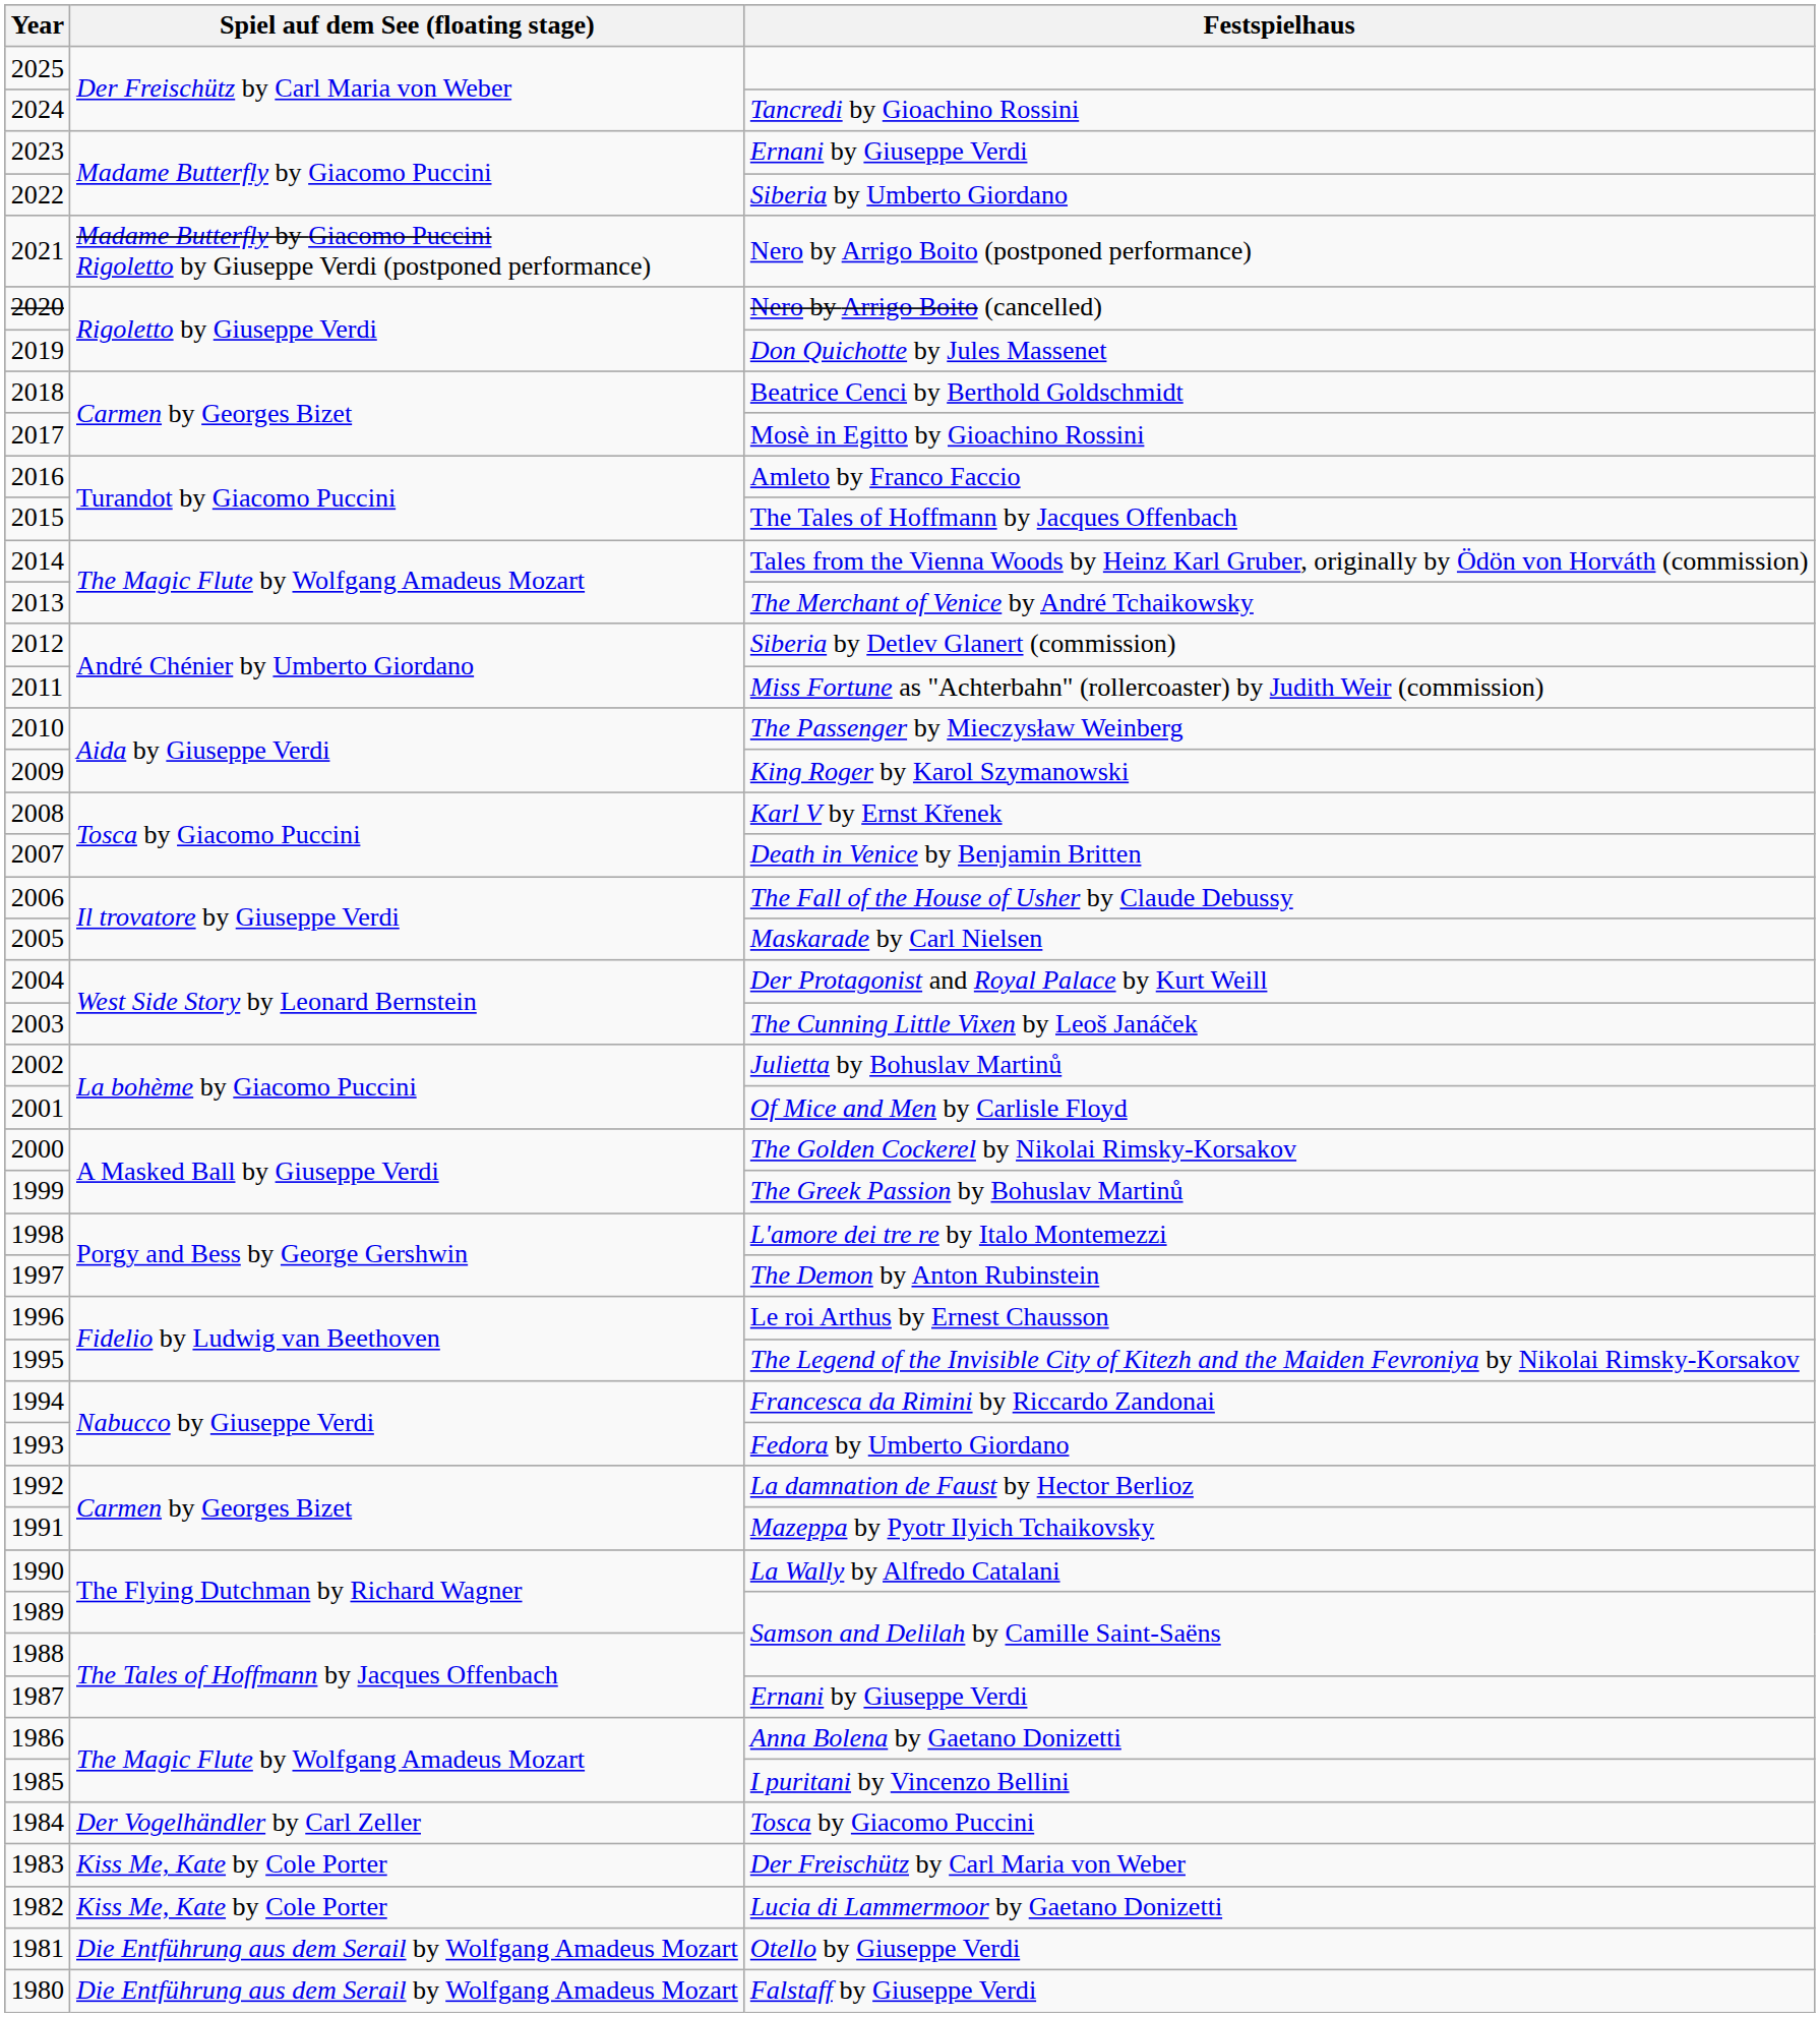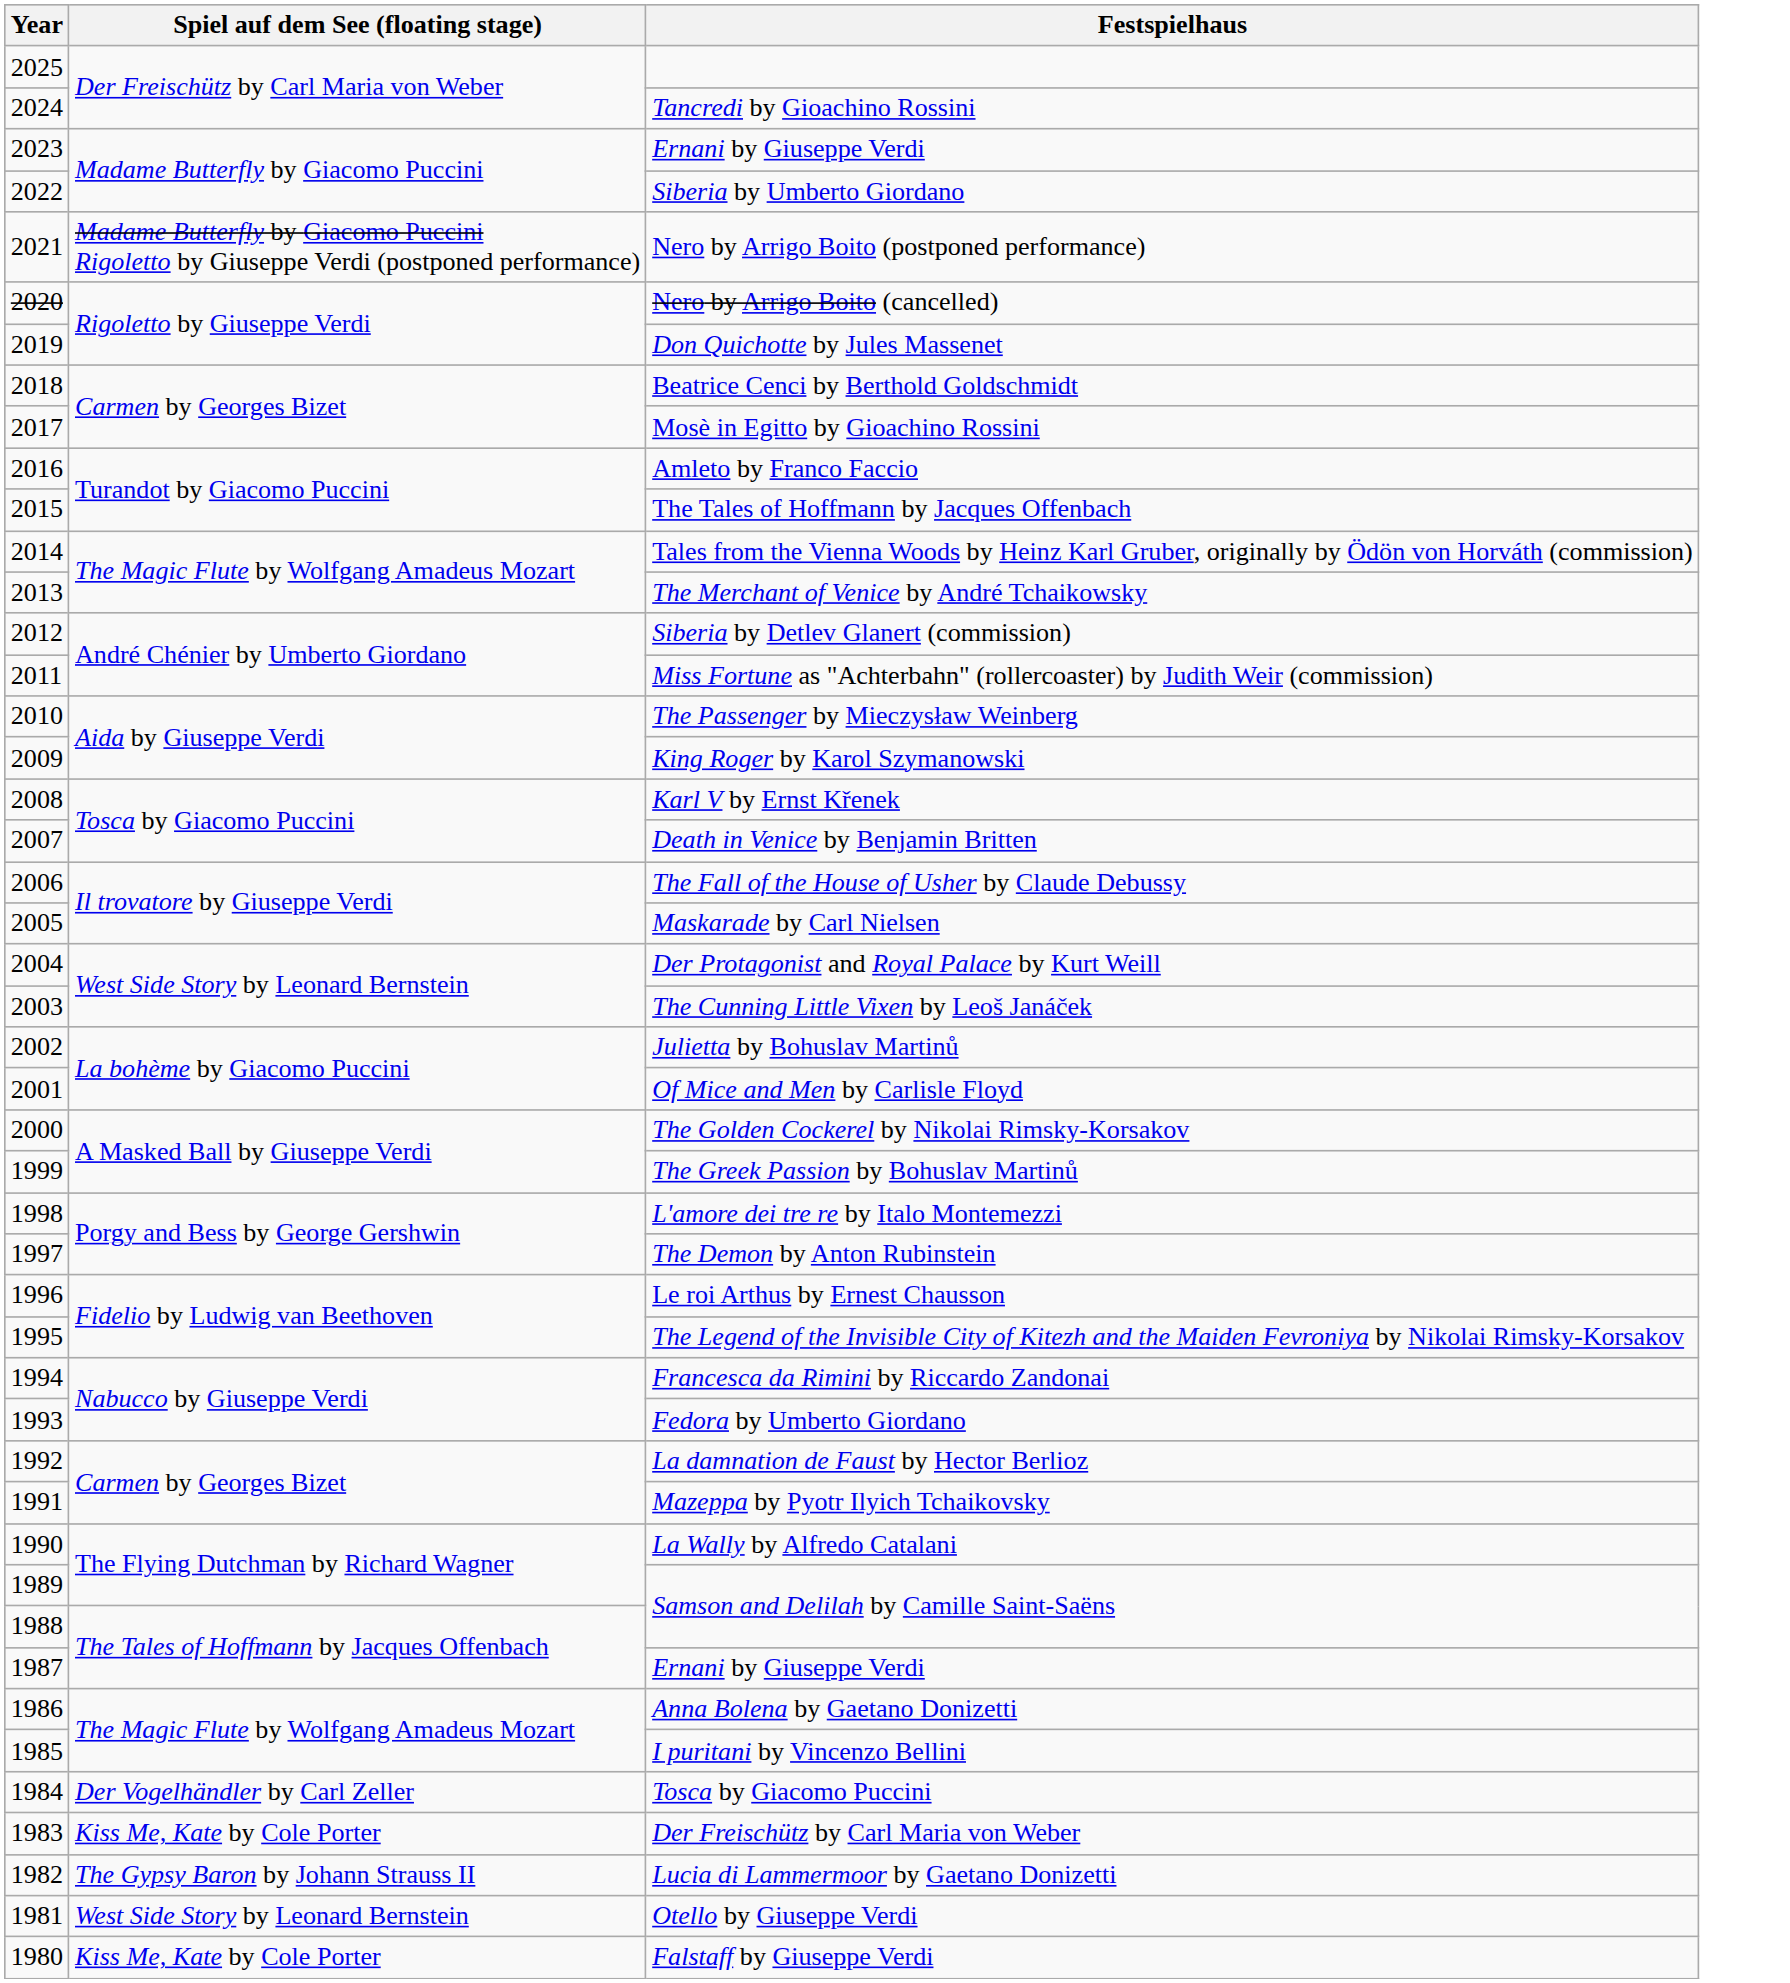Lucia di Lammermoor by Gaetano Donizetti | Spiel auf dem See (floating stage): Kiss Me, Kate by Cole Porter -> The Gypsy Baron by Johann Strauss II
Otello by Giuseppe Verdi | Spiel auf dem See (floating stage): Die Entführung aus dem Serail by Wolfgang Amadeus Mozart -> West Side Story by Leonard Bernstein
Falstaff by Giuseppe Verdi | Spiel auf dem See (floating stage): Die Entführung aus dem Serail by Wolfgang Amadeus Mozart -> Kiss Me, Kate by Cole Porter
